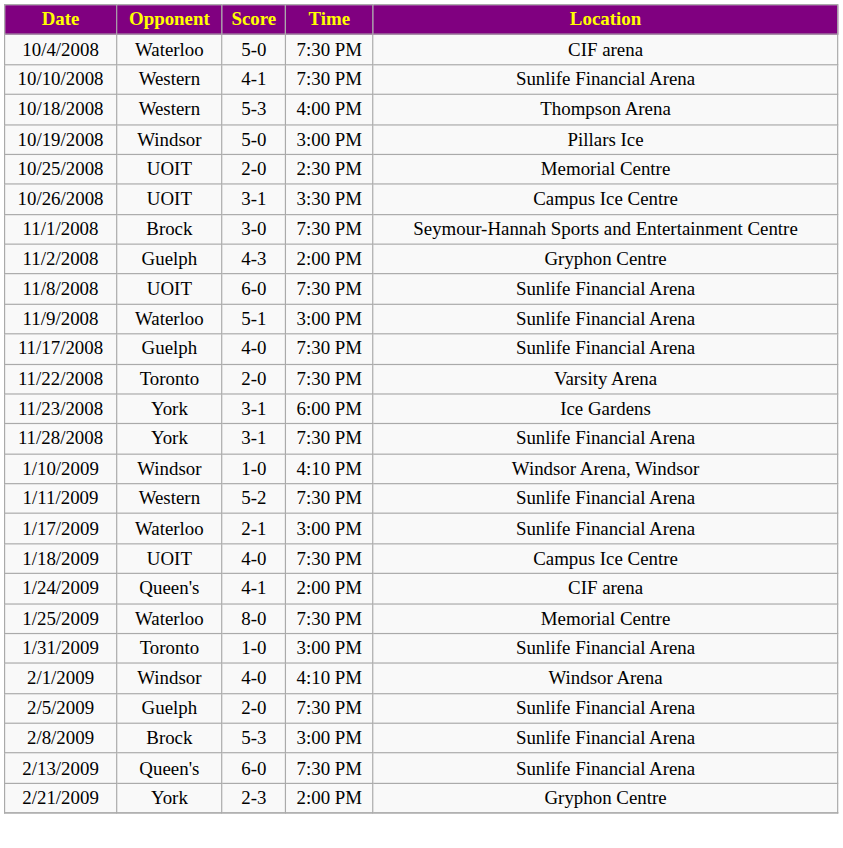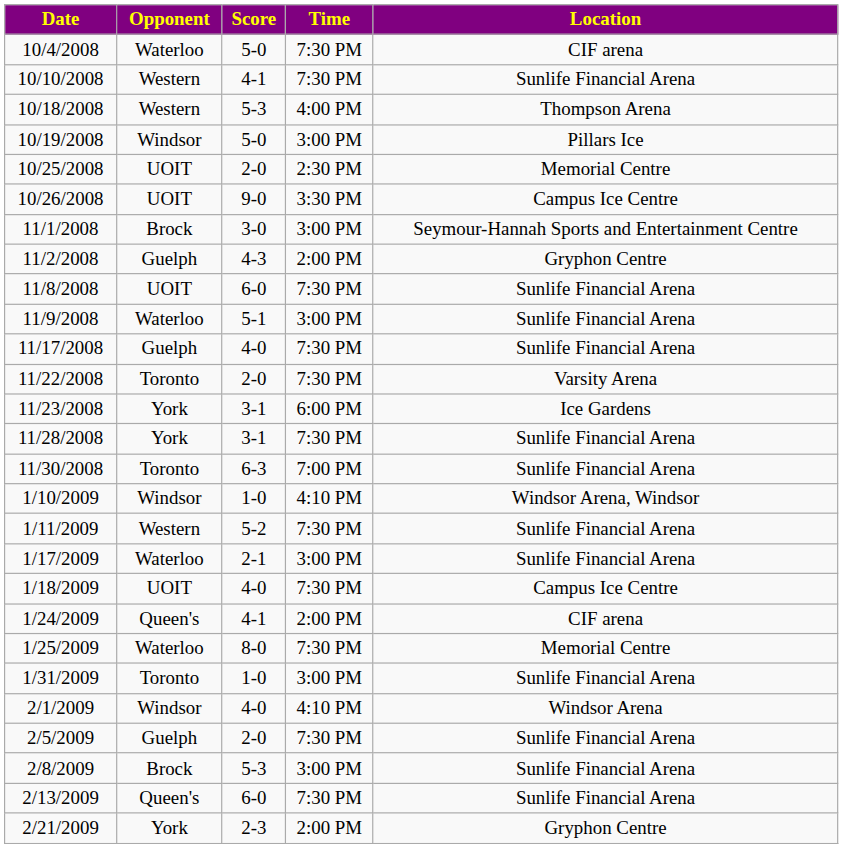10/26/2008 | Score: 3-1 -> 9-0
11/1/2008 | Time: 7:30 PM -> 3:00 PM
+ row: 11/30/2008 | Toronto | 6-3 | 7:00 PM | Sunlife Financial Arena
